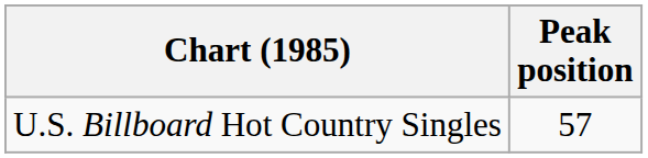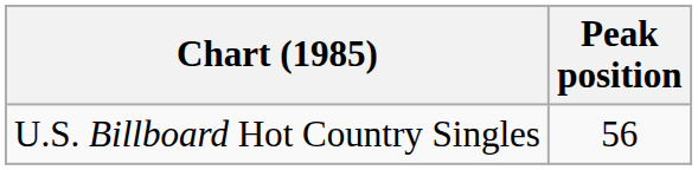U.S. Billboard Hot Country Singles | Peak position: 57 -> 56
